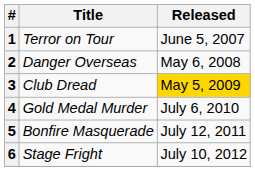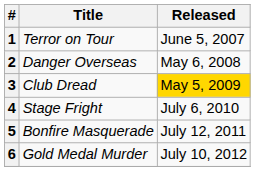4 | Title: Gold Medal Murder -> Stage Fright
6 | Title: Stage Fright -> Gold Medal Murder
